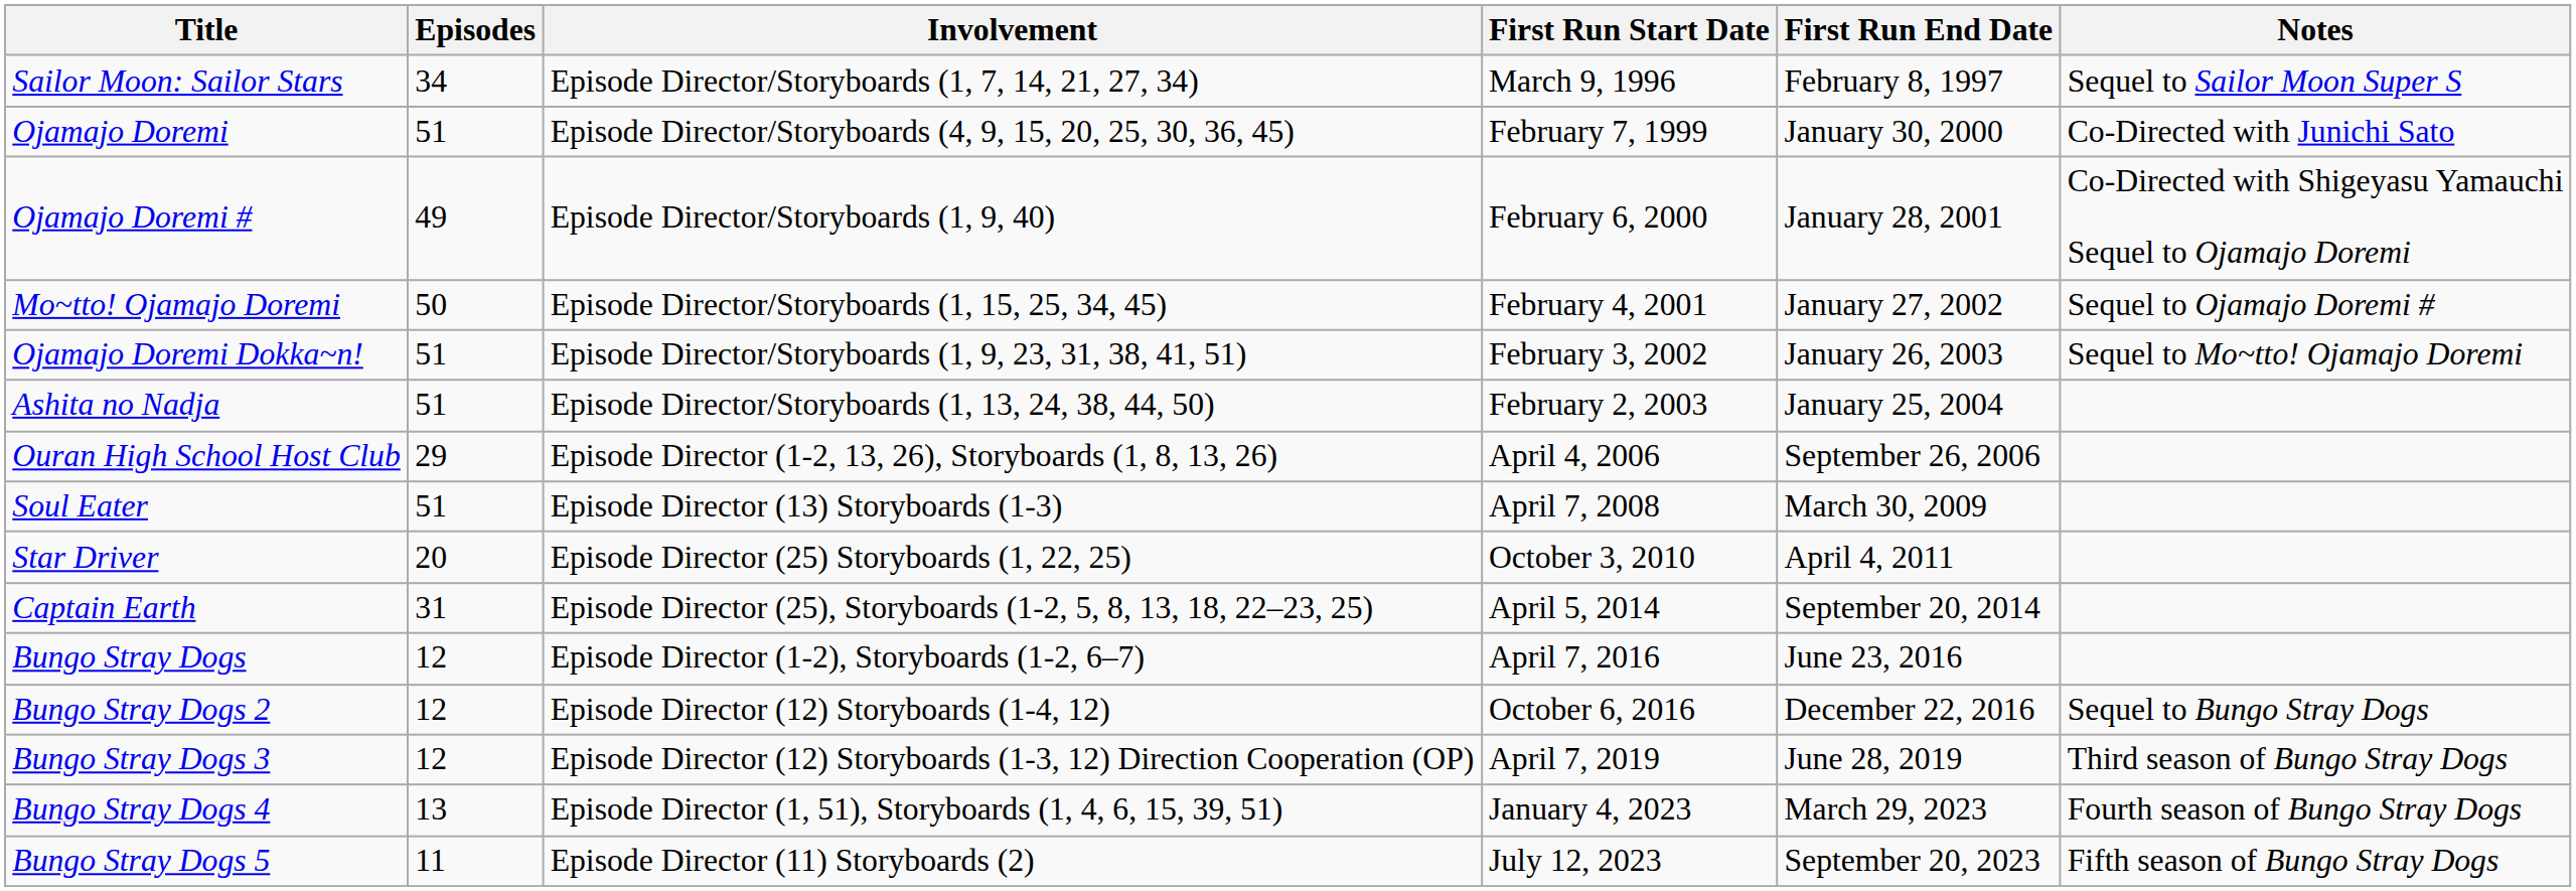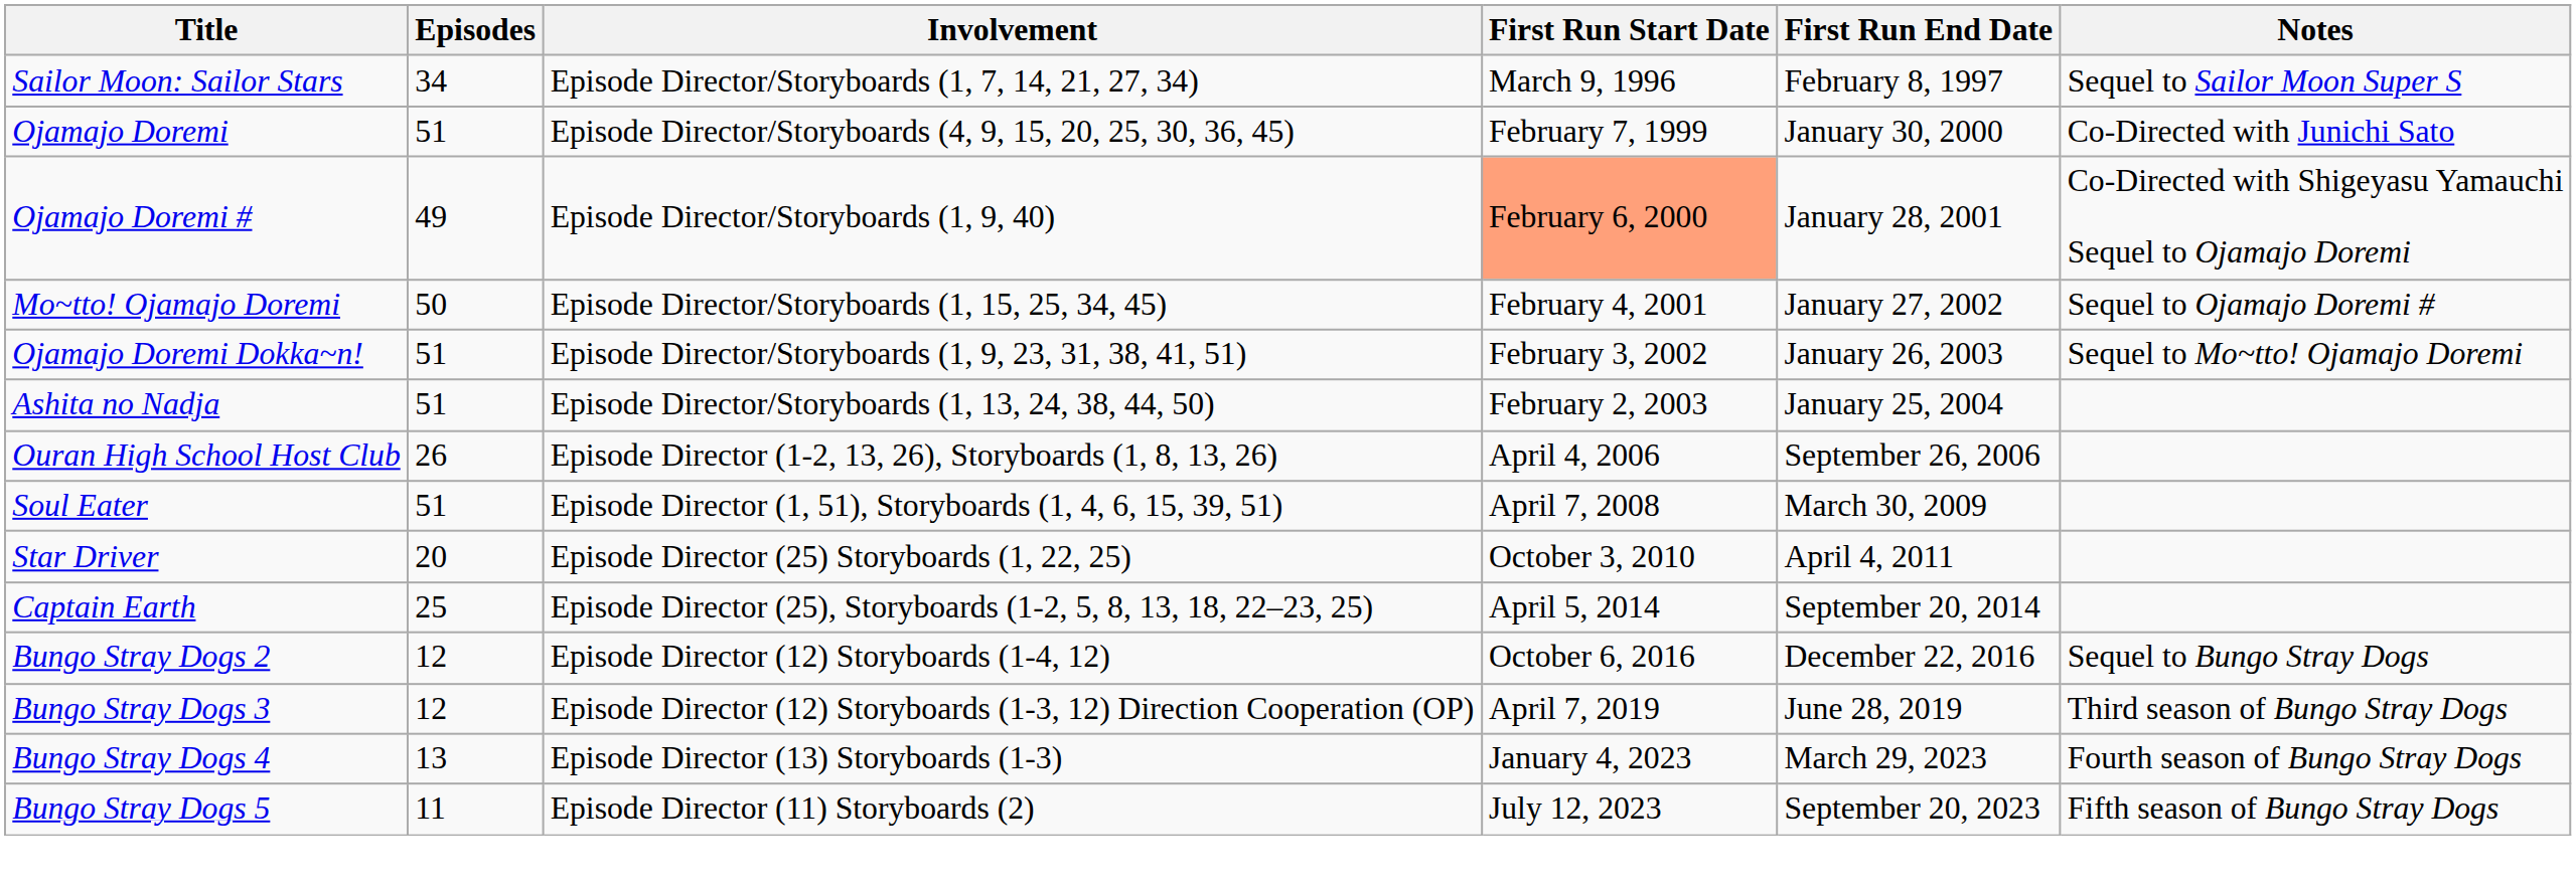Ojamajo Doremi # | First Run Start Date: no background -> lightsalmon background
Ouran High School Host Club | Episodes: 29 -> 26
Soul Eater | Involvement: Episode Director (13) Storyboards (1-3) -> Episode Director (1, 51), Storyboards (1, 4, 6, 15, 39, 51)
Captain Earth | Episodes: 31 -> 25
- row: Bungo Stray Dogs | 12 | Episode Director (1-2), Storyboards (1-2, 6–7) | April 7, 2016 | June 23, 2016
Bungo Stray Dogs 4 | Involvement: Episode Director (1, 51), Storyboards (1, 4, 6, 15, 39, 51) -> Episode Director (13) Storyboards (1-3)
